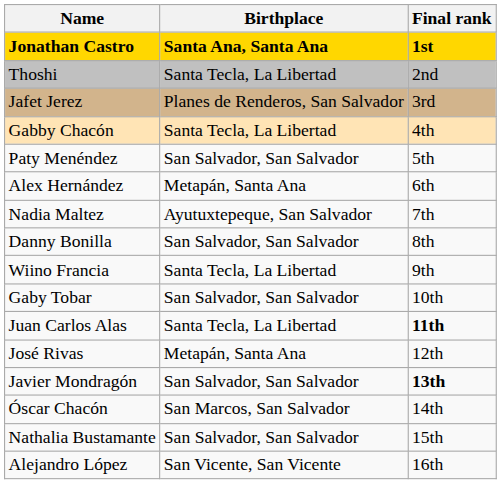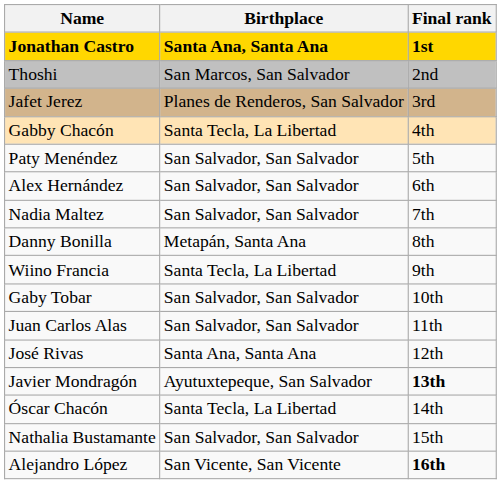Thoshi | Birthplace: Santa Tecla, La Libertad -> San Marcos, San Salvador
Alex Hernández | Birthplace: Metapán, Santa Ana -> San Salvador, San Salvador
Nadia Maltez | Birthplace: Ayutuxtepeque, San Salvador -> San Salvador, San Salvador
Danny Bonilla | Birthplace: San Salvador, San Salvador -> Metapán, Santa Ana
Juan Carlos Alas | Birthplace: Santa Tecla, La Libertad -> San Salvador, San Salvador
Juan Carlos Alas | Final rank: bold -> normal
José Rivas | Birthplace: Metapán, Santa Ana -> Santa Ana, Santa Ana
Javier Mondragón | Birthplace: San Salvador, San Salvador -> Ayutuxtepeque, San Salvador
Óscar Chacón | Birthplace: San Marcos, San Salvador -> Santa Tecla, La Libertad
Alejandro López | Final rank: normal -> bold
